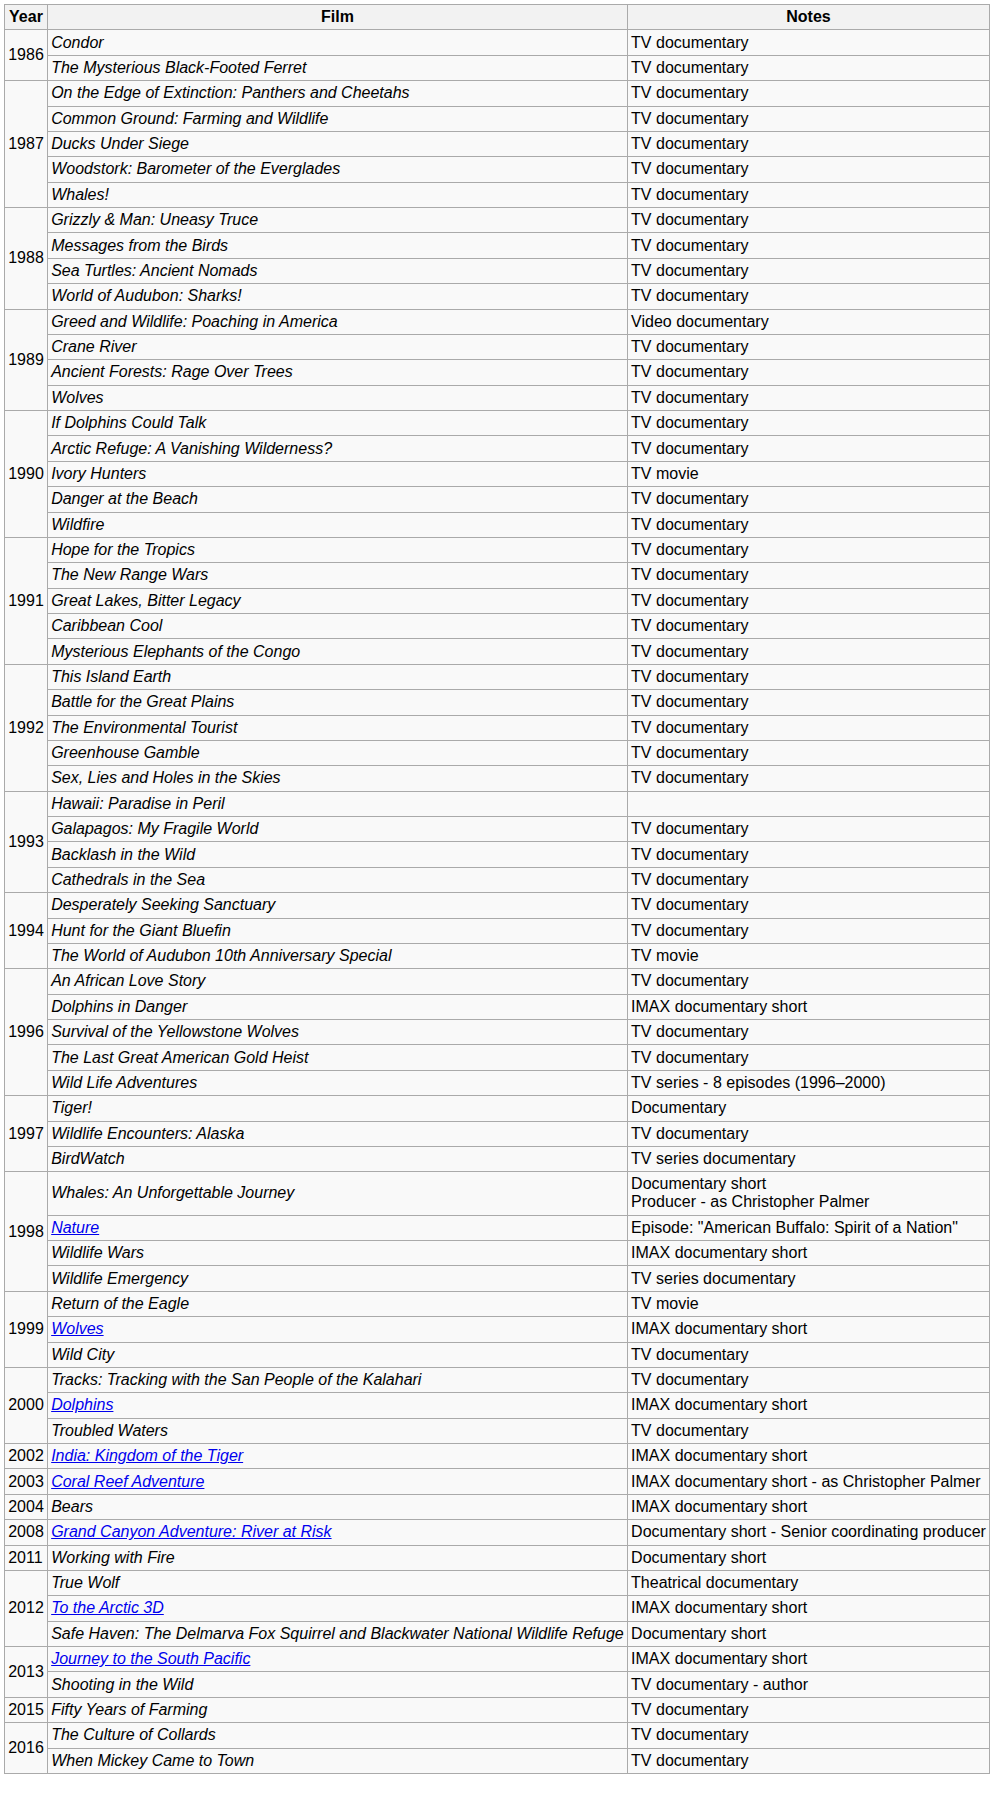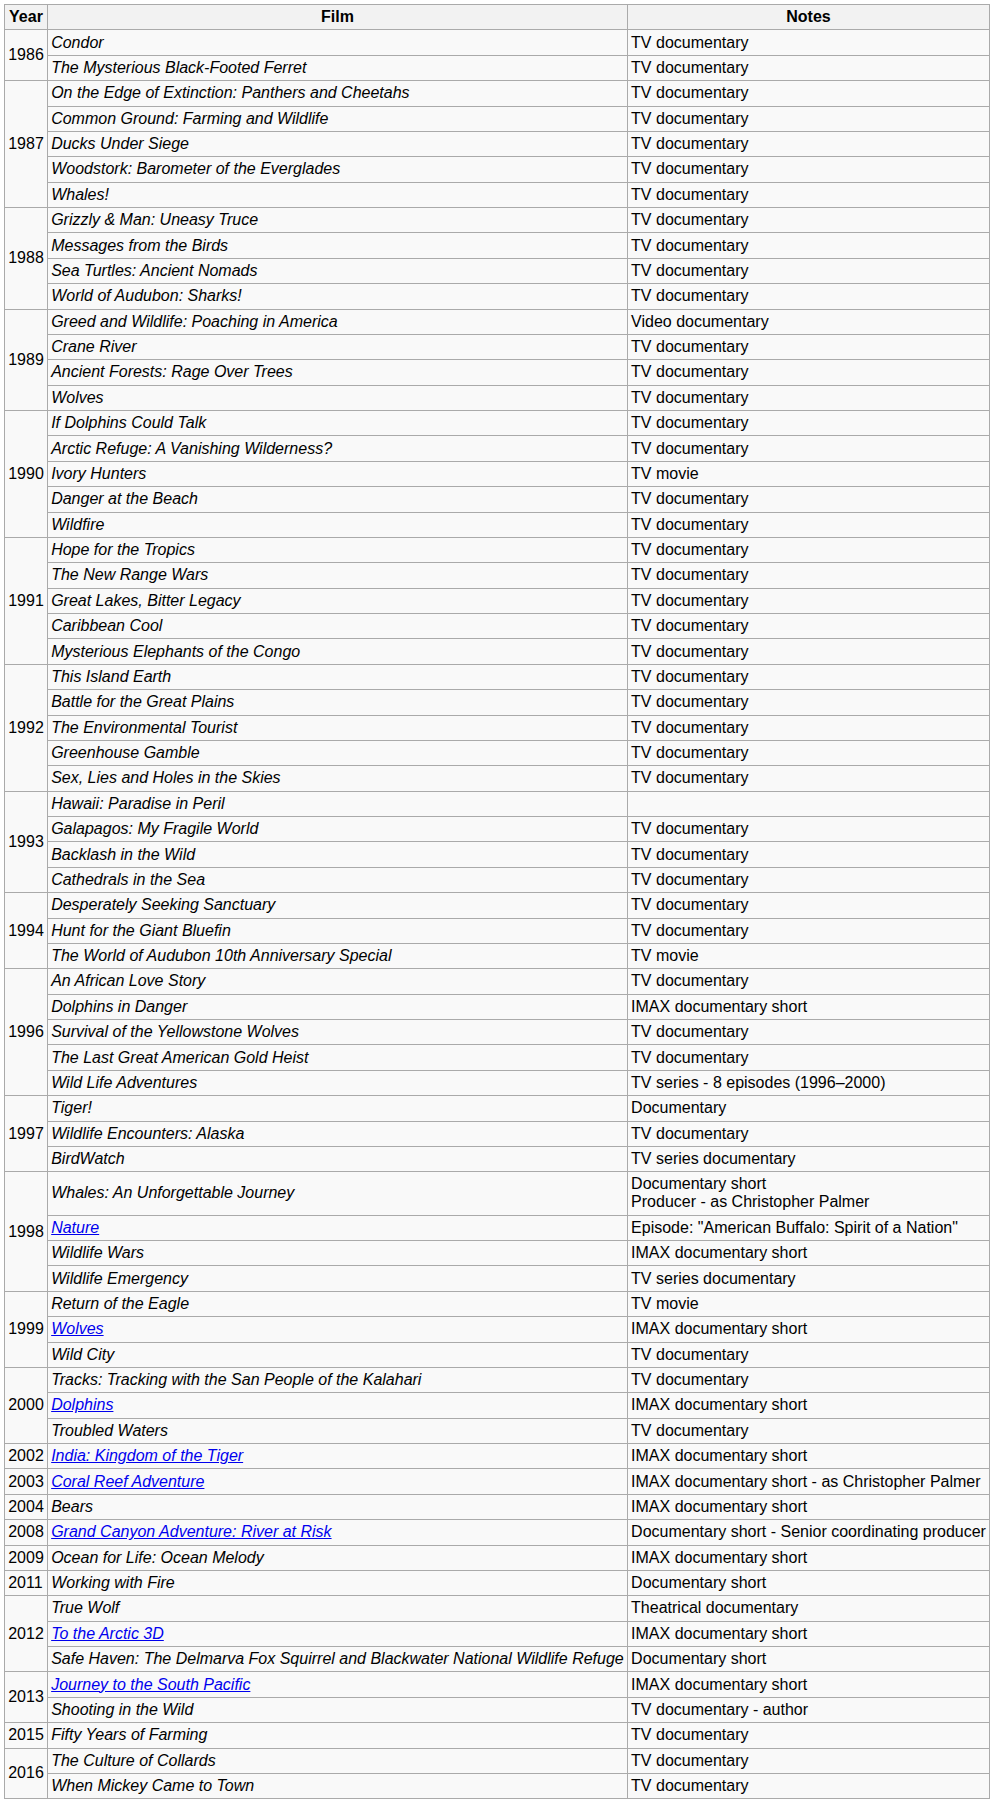+ row: 2009 | Ocean for Life: Ocean Melody | IMAX documentary short
